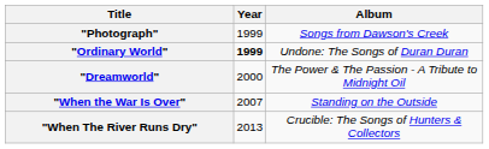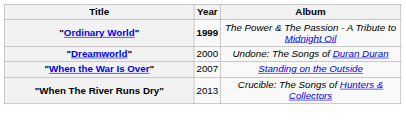- row: "Photograph" | 1999 | Songs from Dawson's Creek
"Ordinary World" | Album: Undone: The Songs of Duran Duran -> The Power & The Passion - A Tribute to Midnight Oil
"Dreamworld" | Album: The Power & The Passion - A Tribute to Midnight Oil -> Undone: The Songs of Duran Duran
